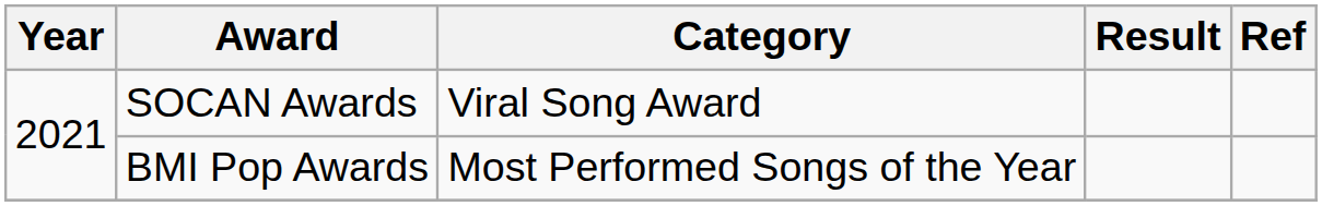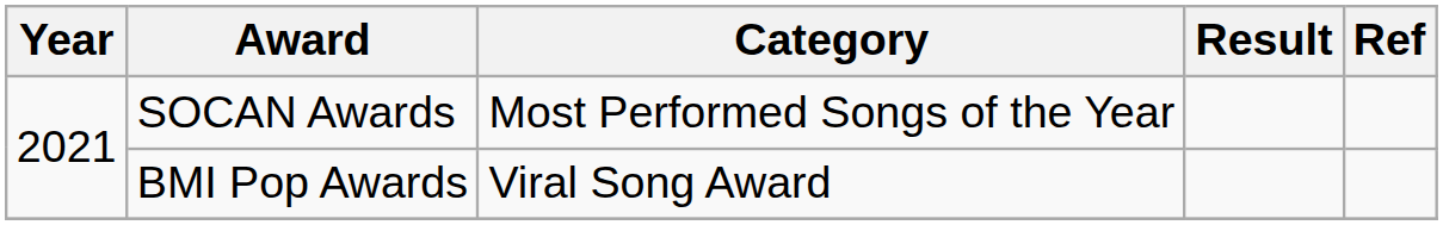SOCAN Awards | Category: Viral Song Award -> Most Performed Songs of the Year
BMI Pop Awards | Category: Most Performed Songs of the Year -> Viral Song Award
